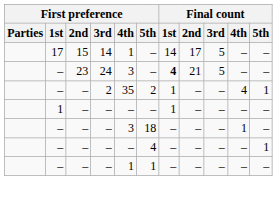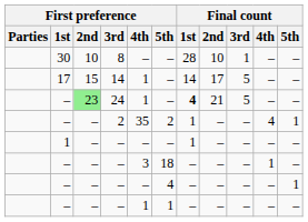+ row: 30 | 10 | 8 | – | – | 28 | 10 | 1 | – | –
24 | First preference / 2nd: no background -> lightgreen background
24 | First preference / 4th: 3 -> 1
